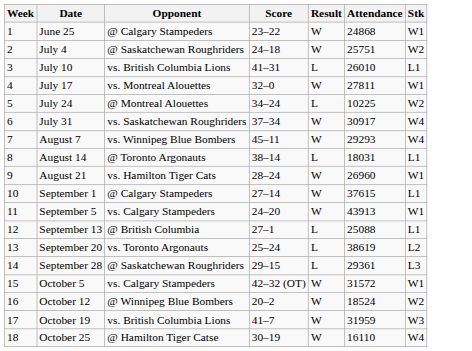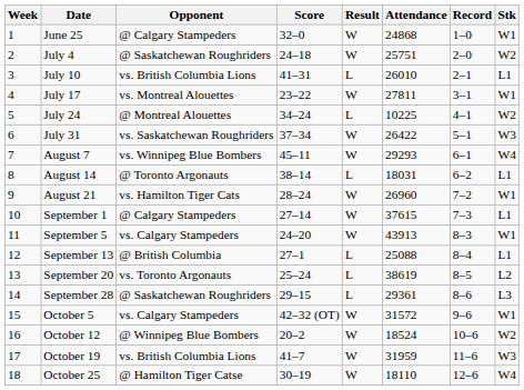+ column: Record | 1–0 | 2–0 | 2–1 | 3–1 | 4–1 | 5–1 | 6–1 | 6–2 | 7–2 | 7–3 | 8–3 | 8–4 | 8–5 | 8–6 | 9–6 | 10–6 | 11–6 | 12–6
June 25 | Score: 23–22 -> 32–0
July 17 | Score: 32–0 -> 23–22
July 31 | Attendance: 30917 -> 26422
July 31 | Stk: W4 -> W3
October 25 | Attendance: 16110 -> 18110
